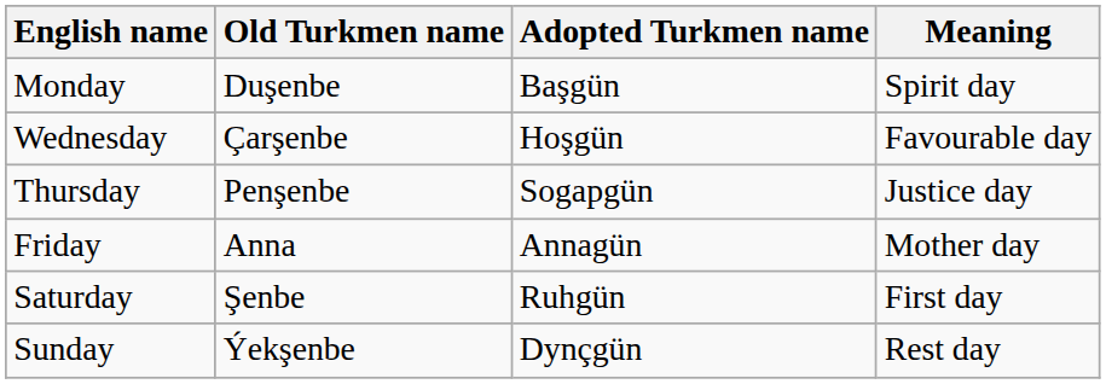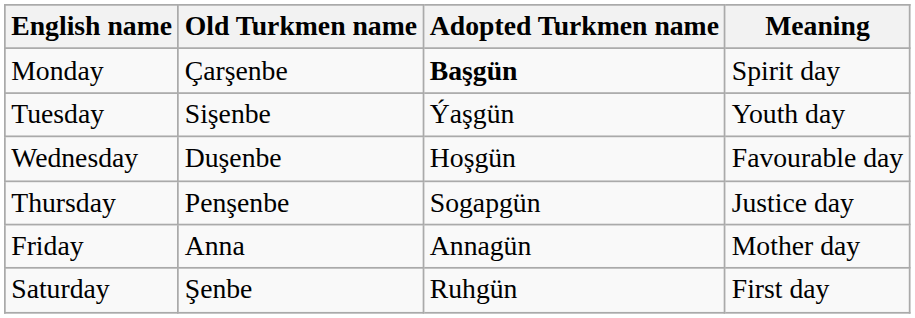Monday | Old Turkmen name: Duşenbe -> Çarşenbe
Monday | Adopted Turkmen name: normal -> bold
+ row: Tuesday | Sişenbe | Ýaşgün | Youth day
Wednesday | Old Turkmen name: Çarşenbe -> Duşenbe
- row: Sunday | Ýekşenbe | Dynçgün | Rest day
